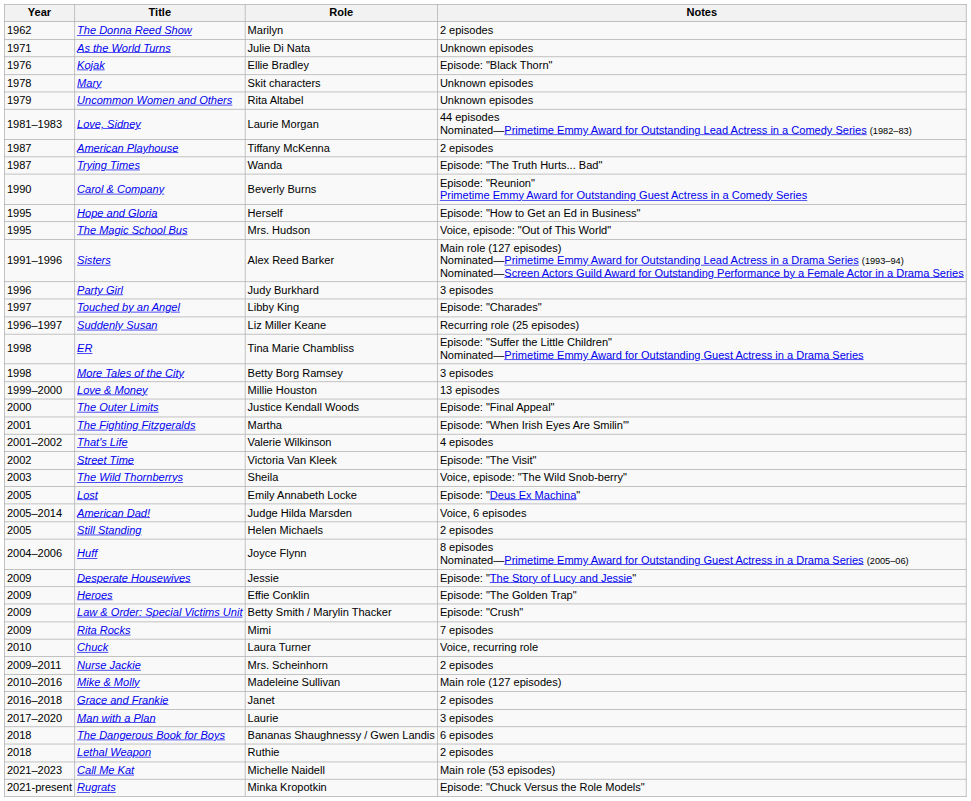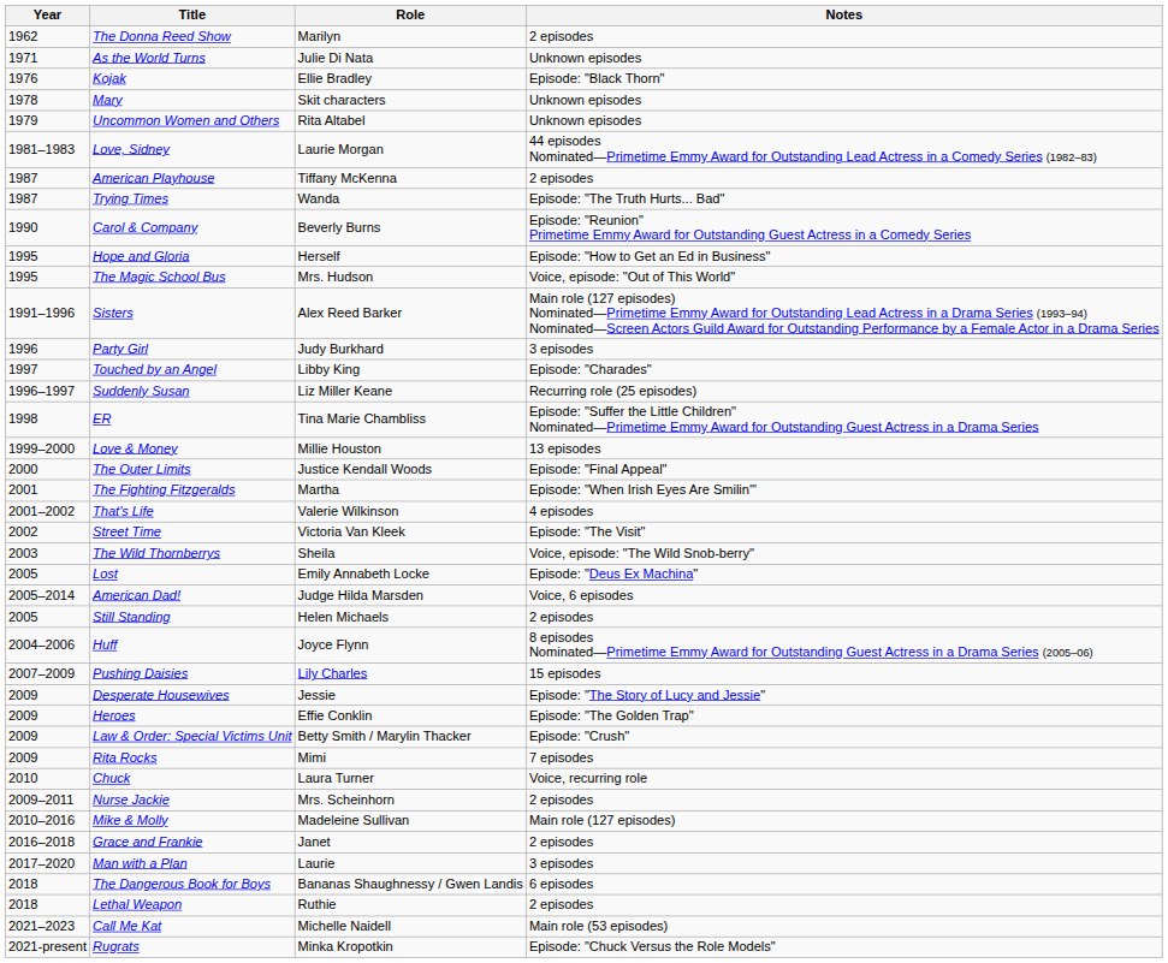- row: 1998 | More Tales of the City | Betty Borg Ramsey | 3 episodes
+ row: 2007–2009 | Pushing Daisies | Lily Charles | 15 episodes
